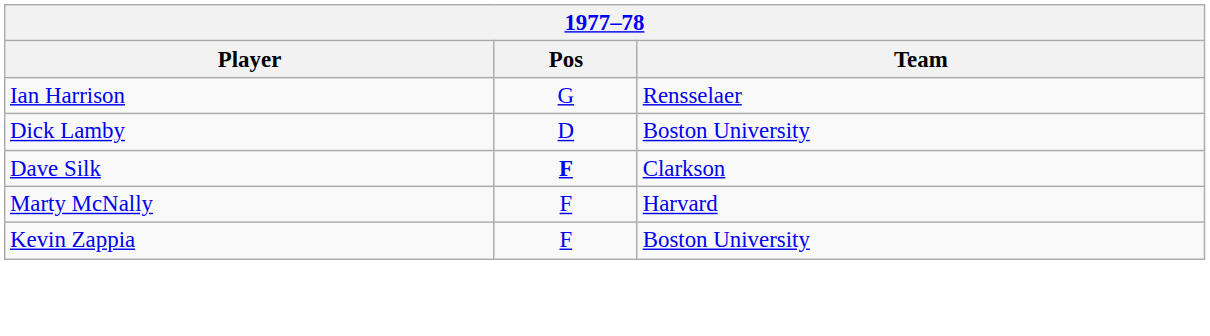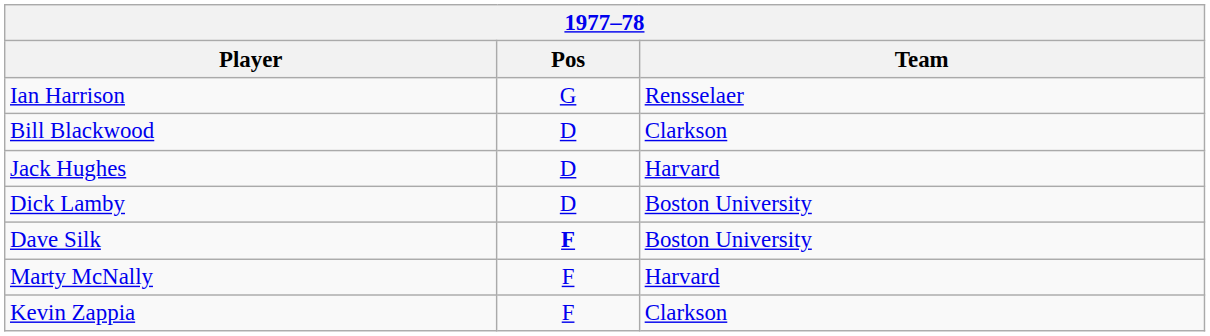+ row: Bill Blackwood | D | Clarkson
+ row: Jack Hughes | D | Harvard
Dave Silk | Team: Clarkson -> Boston University
Kevin Zappia | Team: Boston University -> Clarkson
